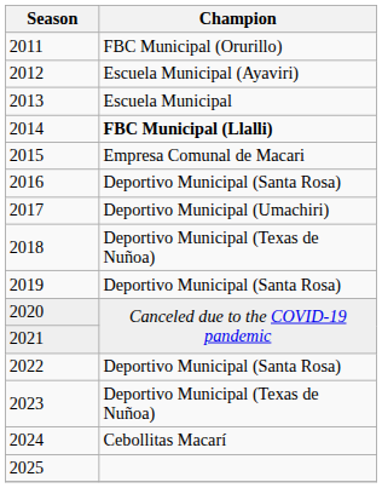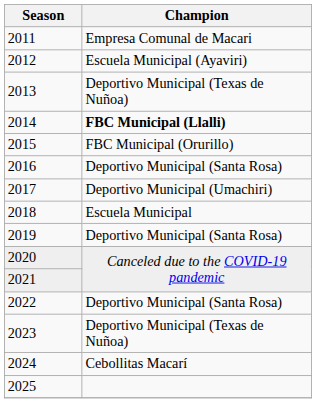2011 | Champion: FBC Municipal (Orurillo) -> Empresa Comunal de Macari
2013 | Champion: Escuela Municipal -> Deportivo Municipal (Texas de Nuñoa)
2015 | Champion: Empresa Comunal de Macari -> FBC Municipal (Orurillo)
2018 | Champion: Deportivo Municipal (Texas de Nuñoa) -> Escuela Municipal
